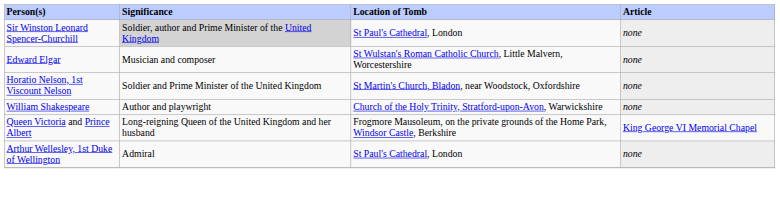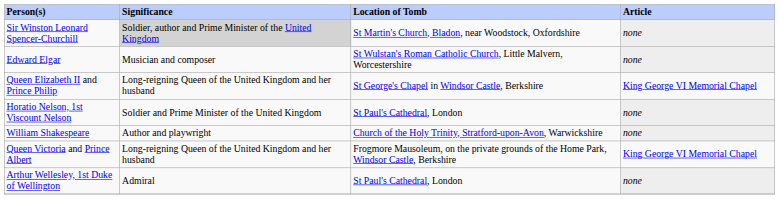Sir Winston Leonard Spencer-Churchill | Location of Tomb: St Paul's Cathedral, London -> St Martin's Church, Bladon, near Woodstock, Oxfordshire
+ row: Queen Elizabeth II and Prince Philip | Long-reigning Queen of the United Kingdom and her husband | St George's Chapel in Windsor Castle, Berkshire | King George VI Memorial Chapel
Horatio Nelson, 1st Viscount Nelson | Location of Tomb: St Martin's Church, Bladon, near Woodstock, Oxfordshire -> St Paul's Cathedral, London
